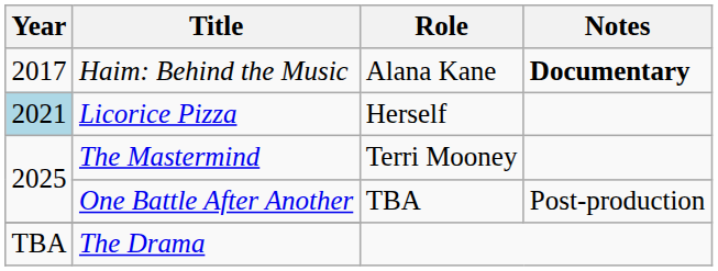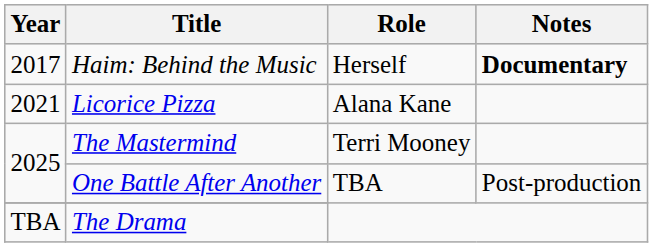Haim: Behind the Music | Role: Alana Kane -> Herself
Licorice Pizza | Year: lightblue background -> no background
Licorice Pizza | Role: Herself -> Alana Kane
